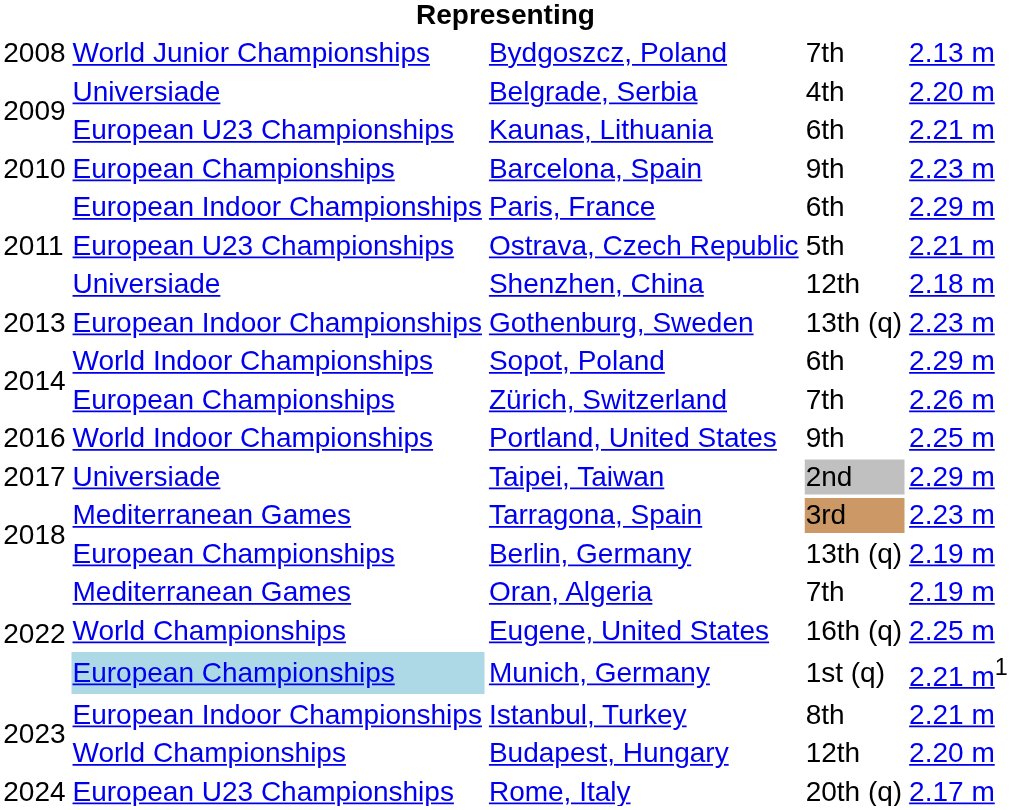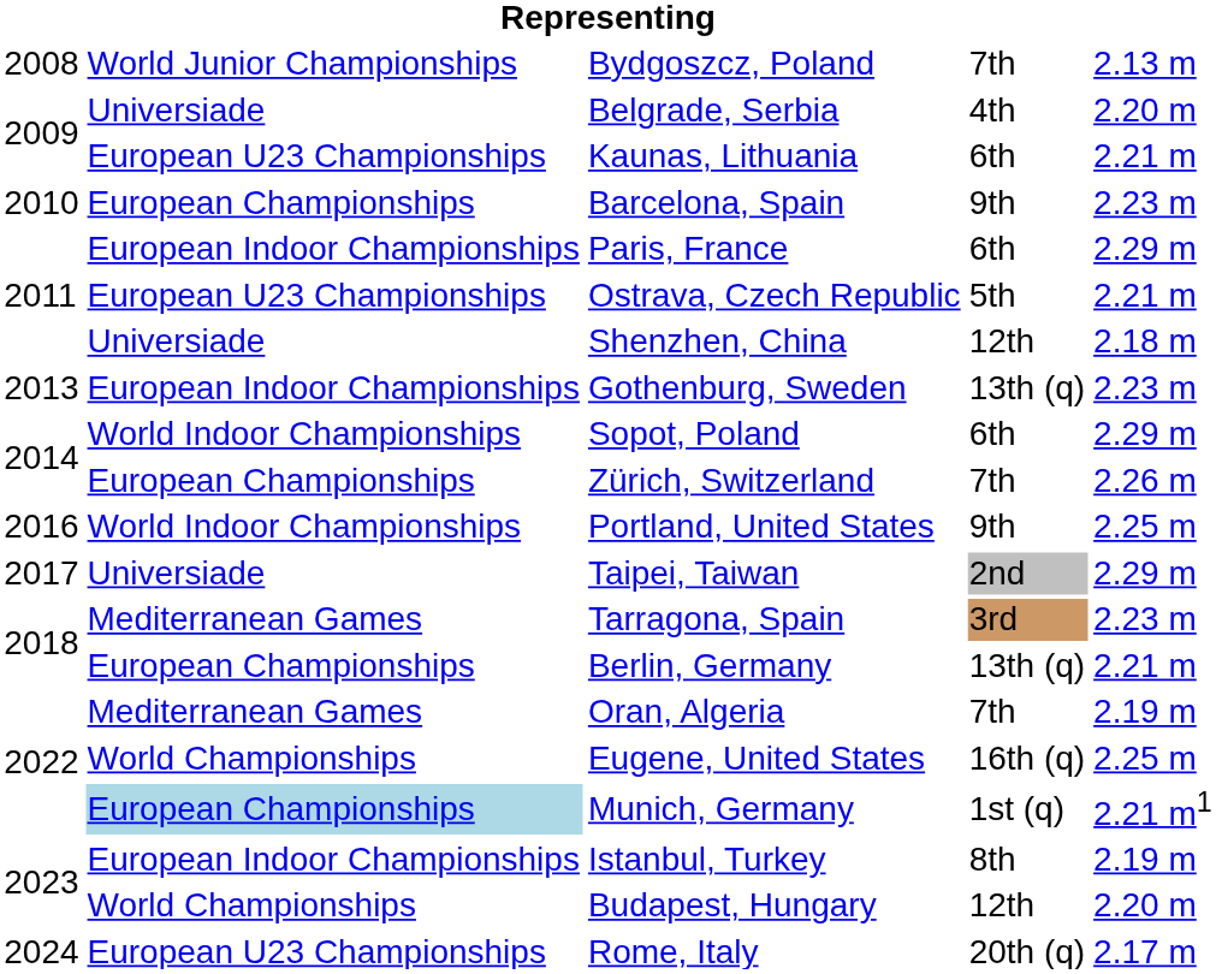Berlin, Germany | column 5: 2.19 m -> 2.21 m
Istanbul, Turkey | column 5: 2.21 m -> 2.19 m
